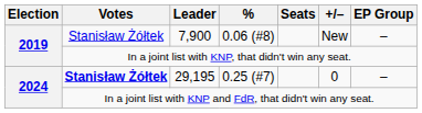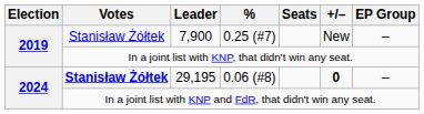7,900 | %: 0.06 (#8) -> 0.25 (#7)
29,195 | %: 0.25 (#7) -> 0.06 (#8)
29,195 | +/–: normal -> bold
